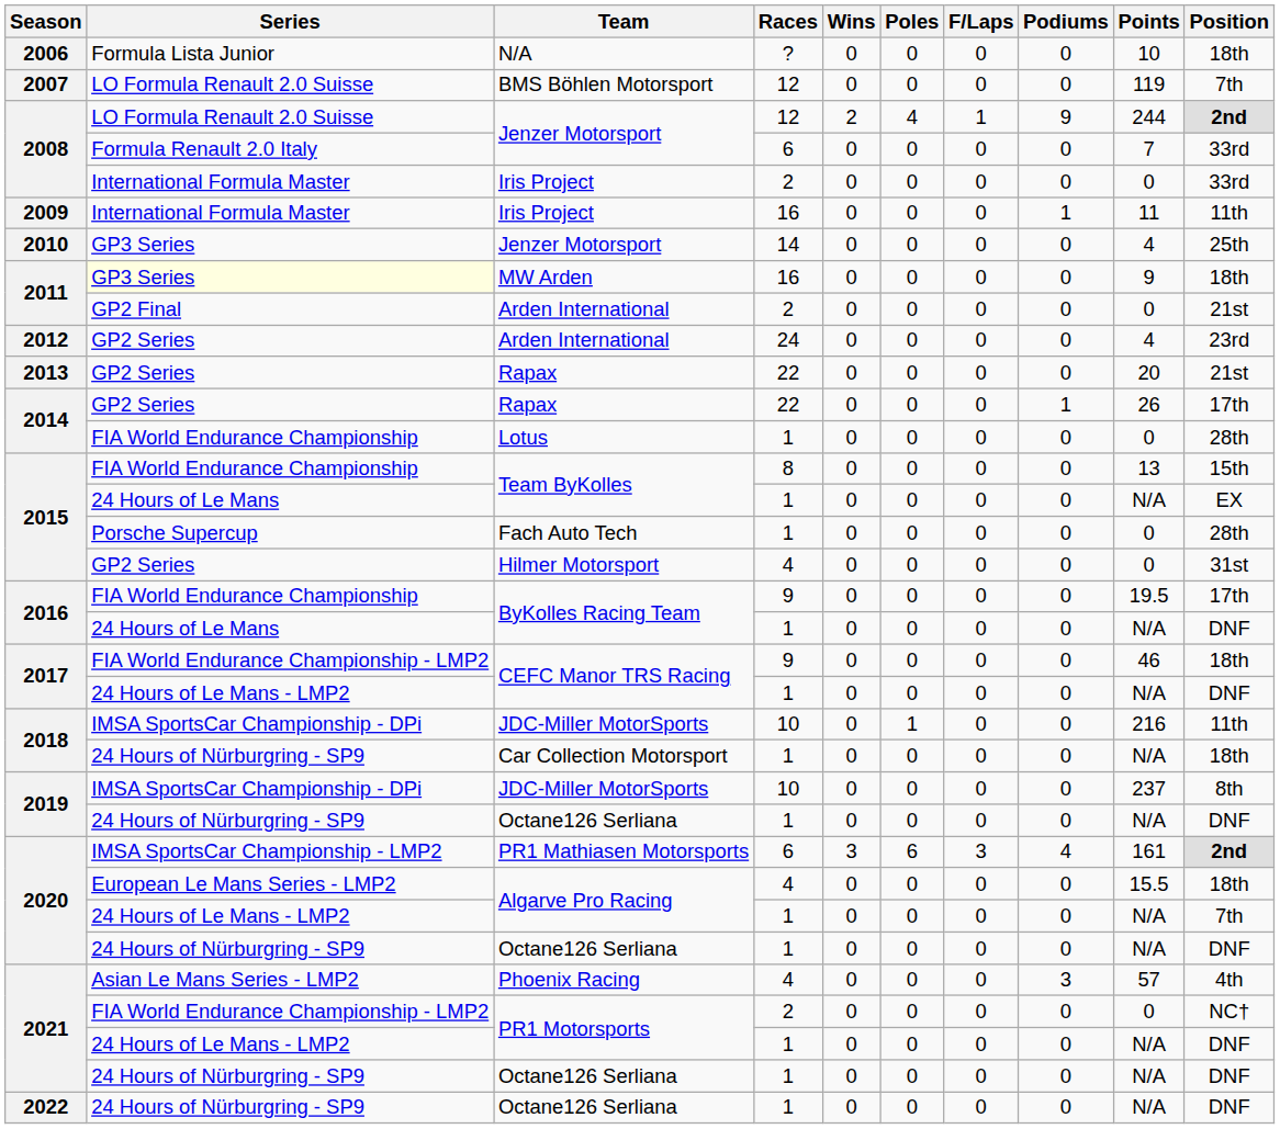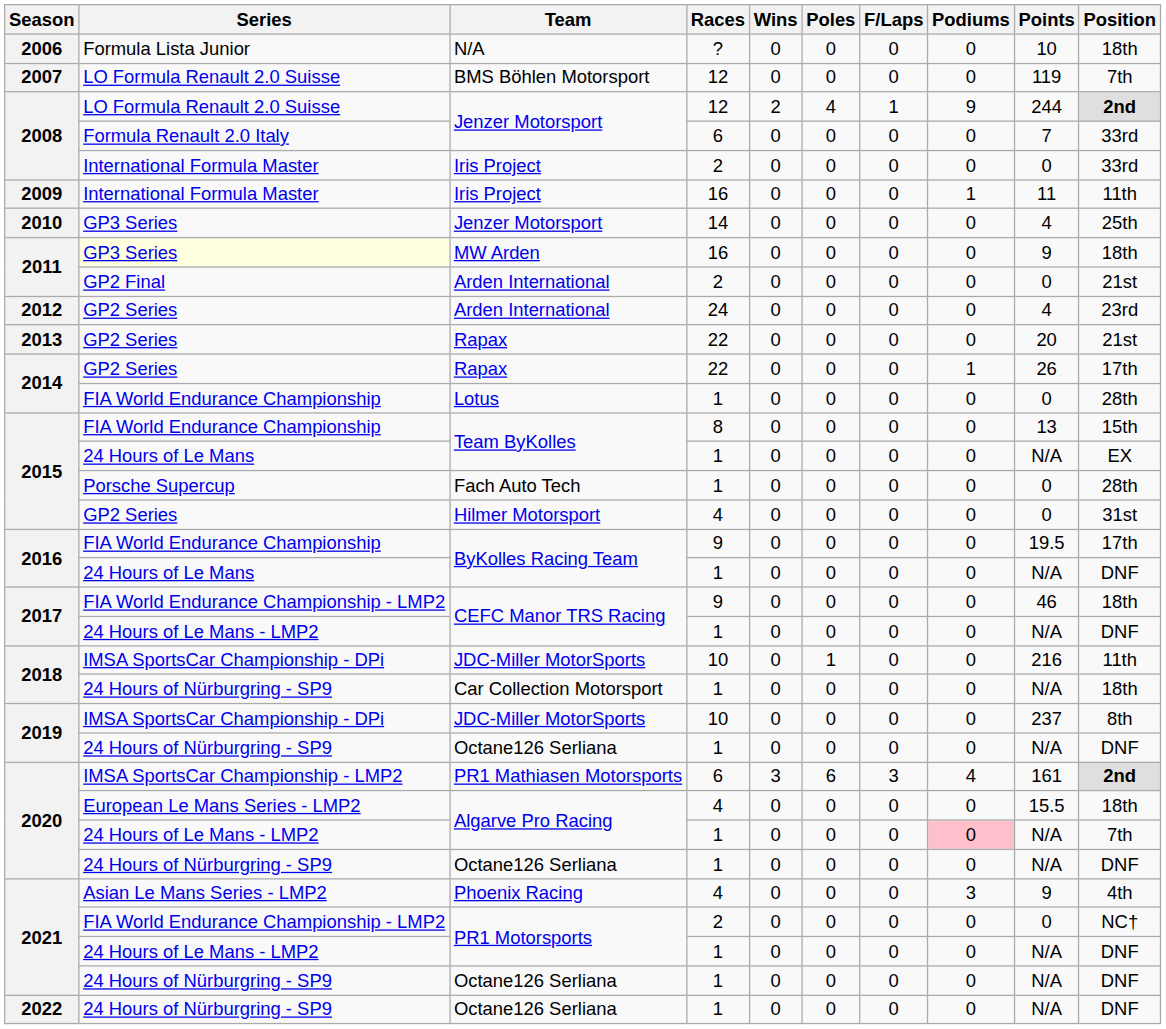Algarve Pro Racing / 1 | Podiums: no background -> pink background
Phoenix Racing | Points: 57 -> 9
